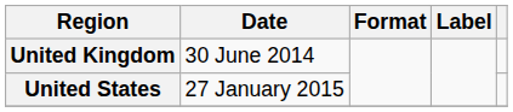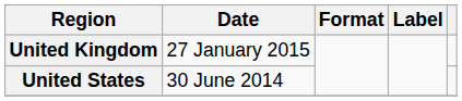United Kingdom | Date: 30 June 2014 -> 27 January 2015
United States | Date: 27 January 2015 -> 30 June 2014
